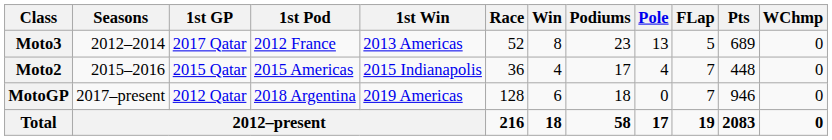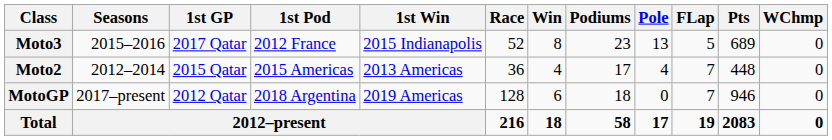Moto3 | Seasons: 2012–2014 -> 2015–2016
Moto3 | 1st Win: 2013 Americas -> 2015 Indianapolis
Moto2 | Seasons: 2015–2016 -> 2012–2014
Moto2 | 1st Win: 2015 Indianapolis -> 2013 Americas
